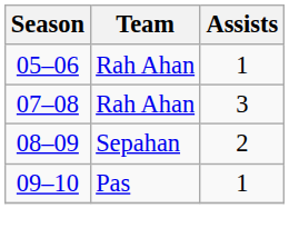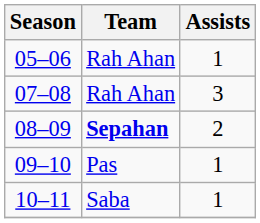08–09 | Team: normal -> bold
+ row: 10–11 | Saba | 1
